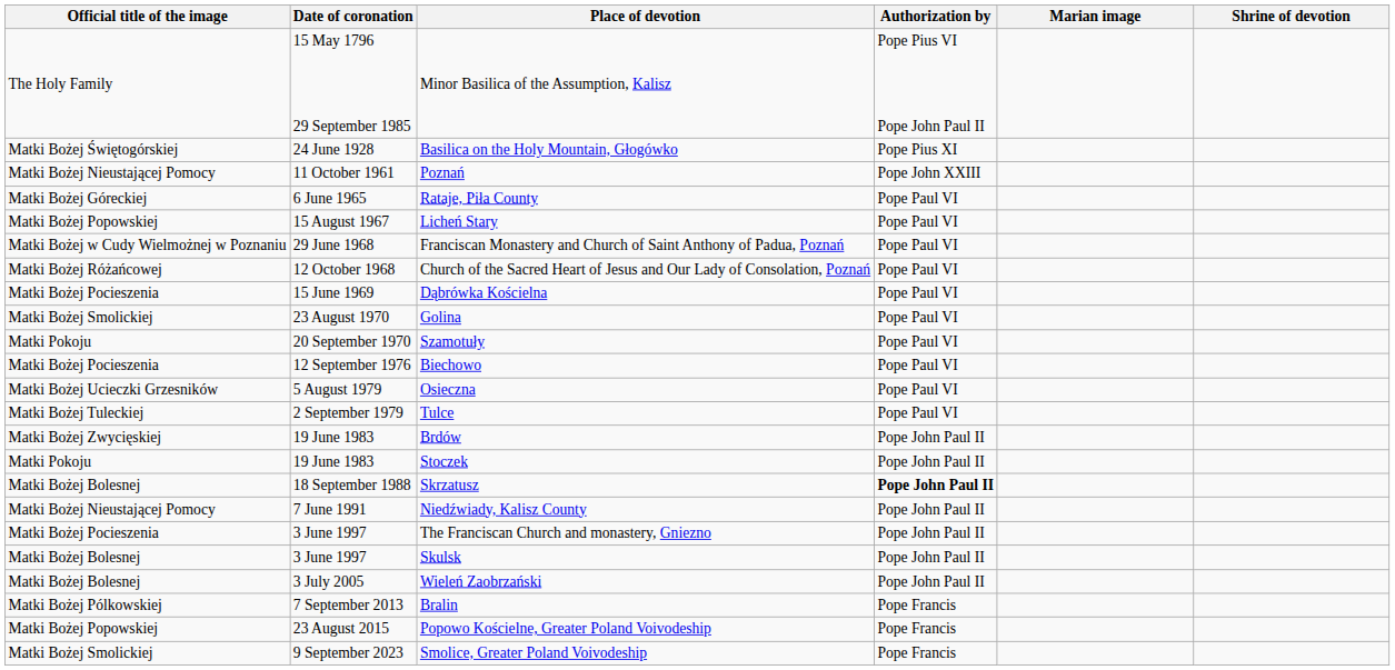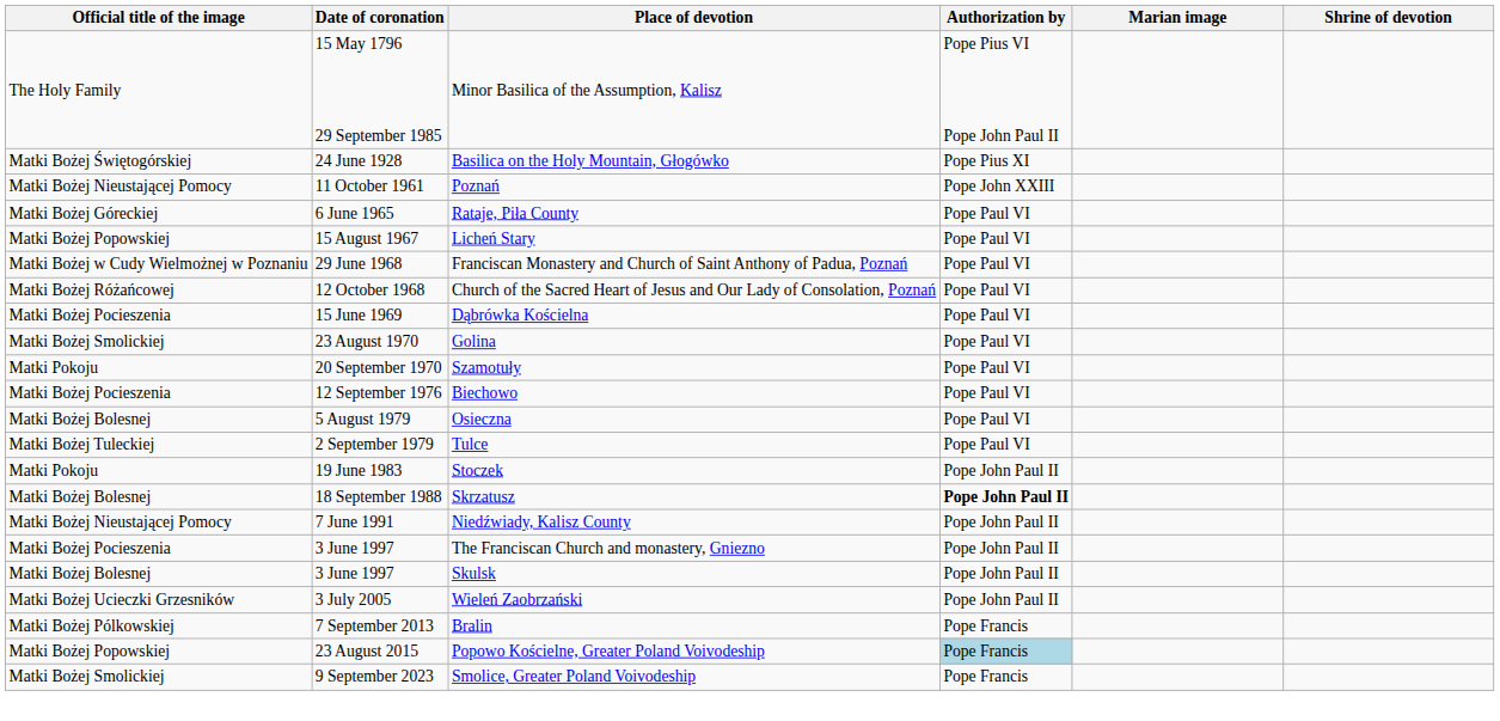Osieczna | Official title of the image: Matki Bożej Ucieczki Grzesników -> Matki Bożej Bolesnej
- row: Matki Bożej Zwycięskiej | 19 June 1983 | Brdów | Pope John Paul II
Wieleń Zaobrzański | Official title of the image: Matki Bożej Bolesnej -> Matki Bożej Ucieczki Grzesników
Popowo Kościelne, Greater Poland Voivodeship | Authorization by: no background -> lightblue background
